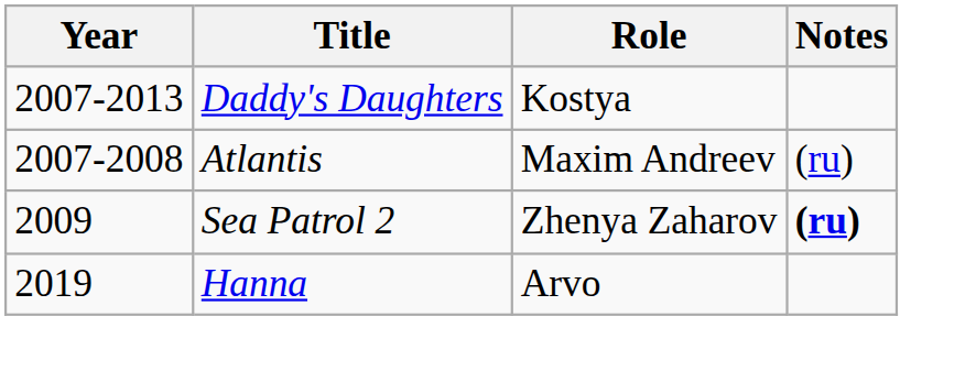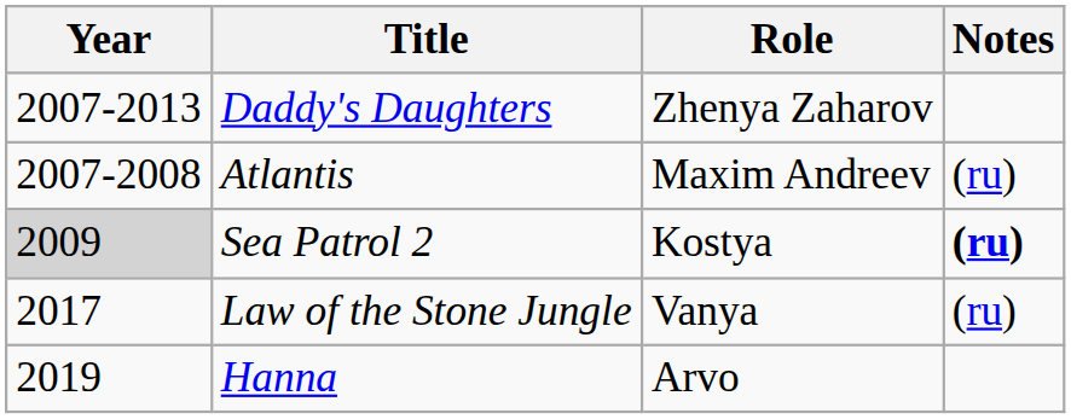Daddy's Daughters | Role: Kostya -> Zhenya Zaharov
Sea Patrol 2 | Year: no background -> lightgrey background
Sea Patrol 2 | Role: Zhenya Zaharov -> Kostya
+ row: 2017 | Law of the Stone Jungle | Vanya | (ru)
